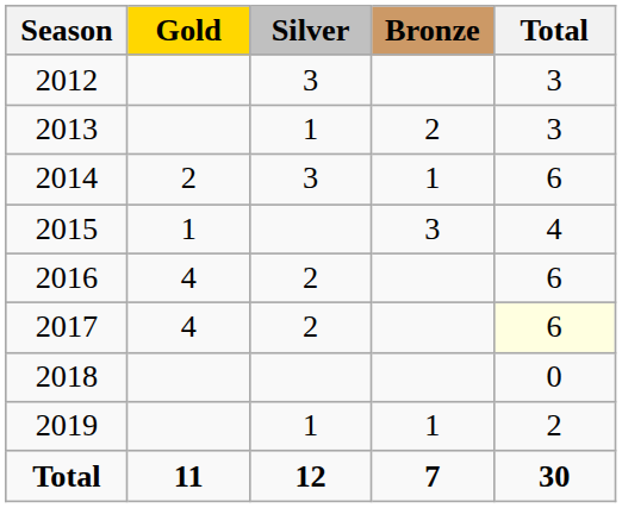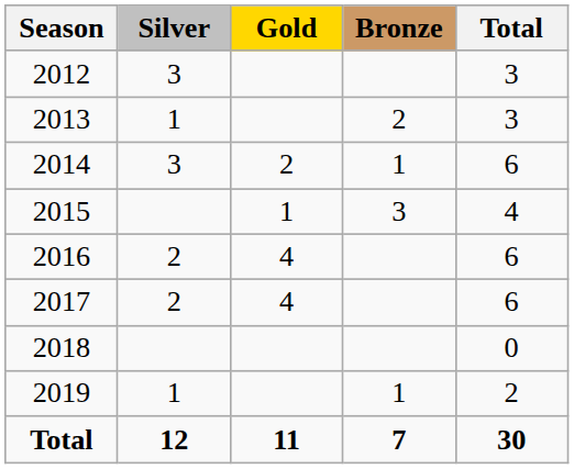columns swapped: Gold <-> Silver
2017 | Total: lightyellow background -> no background
